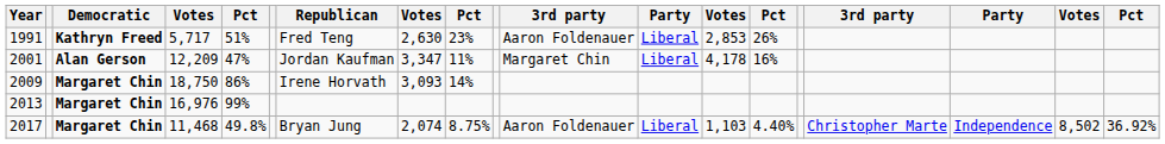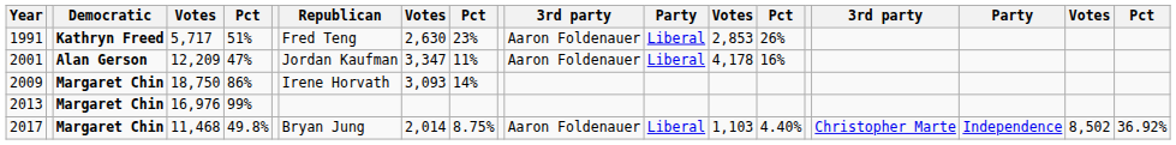2001 | column 11: Margaret Chin -> Aaron Foldenauer
2017 | column 8: 2,074 -> 2,014
